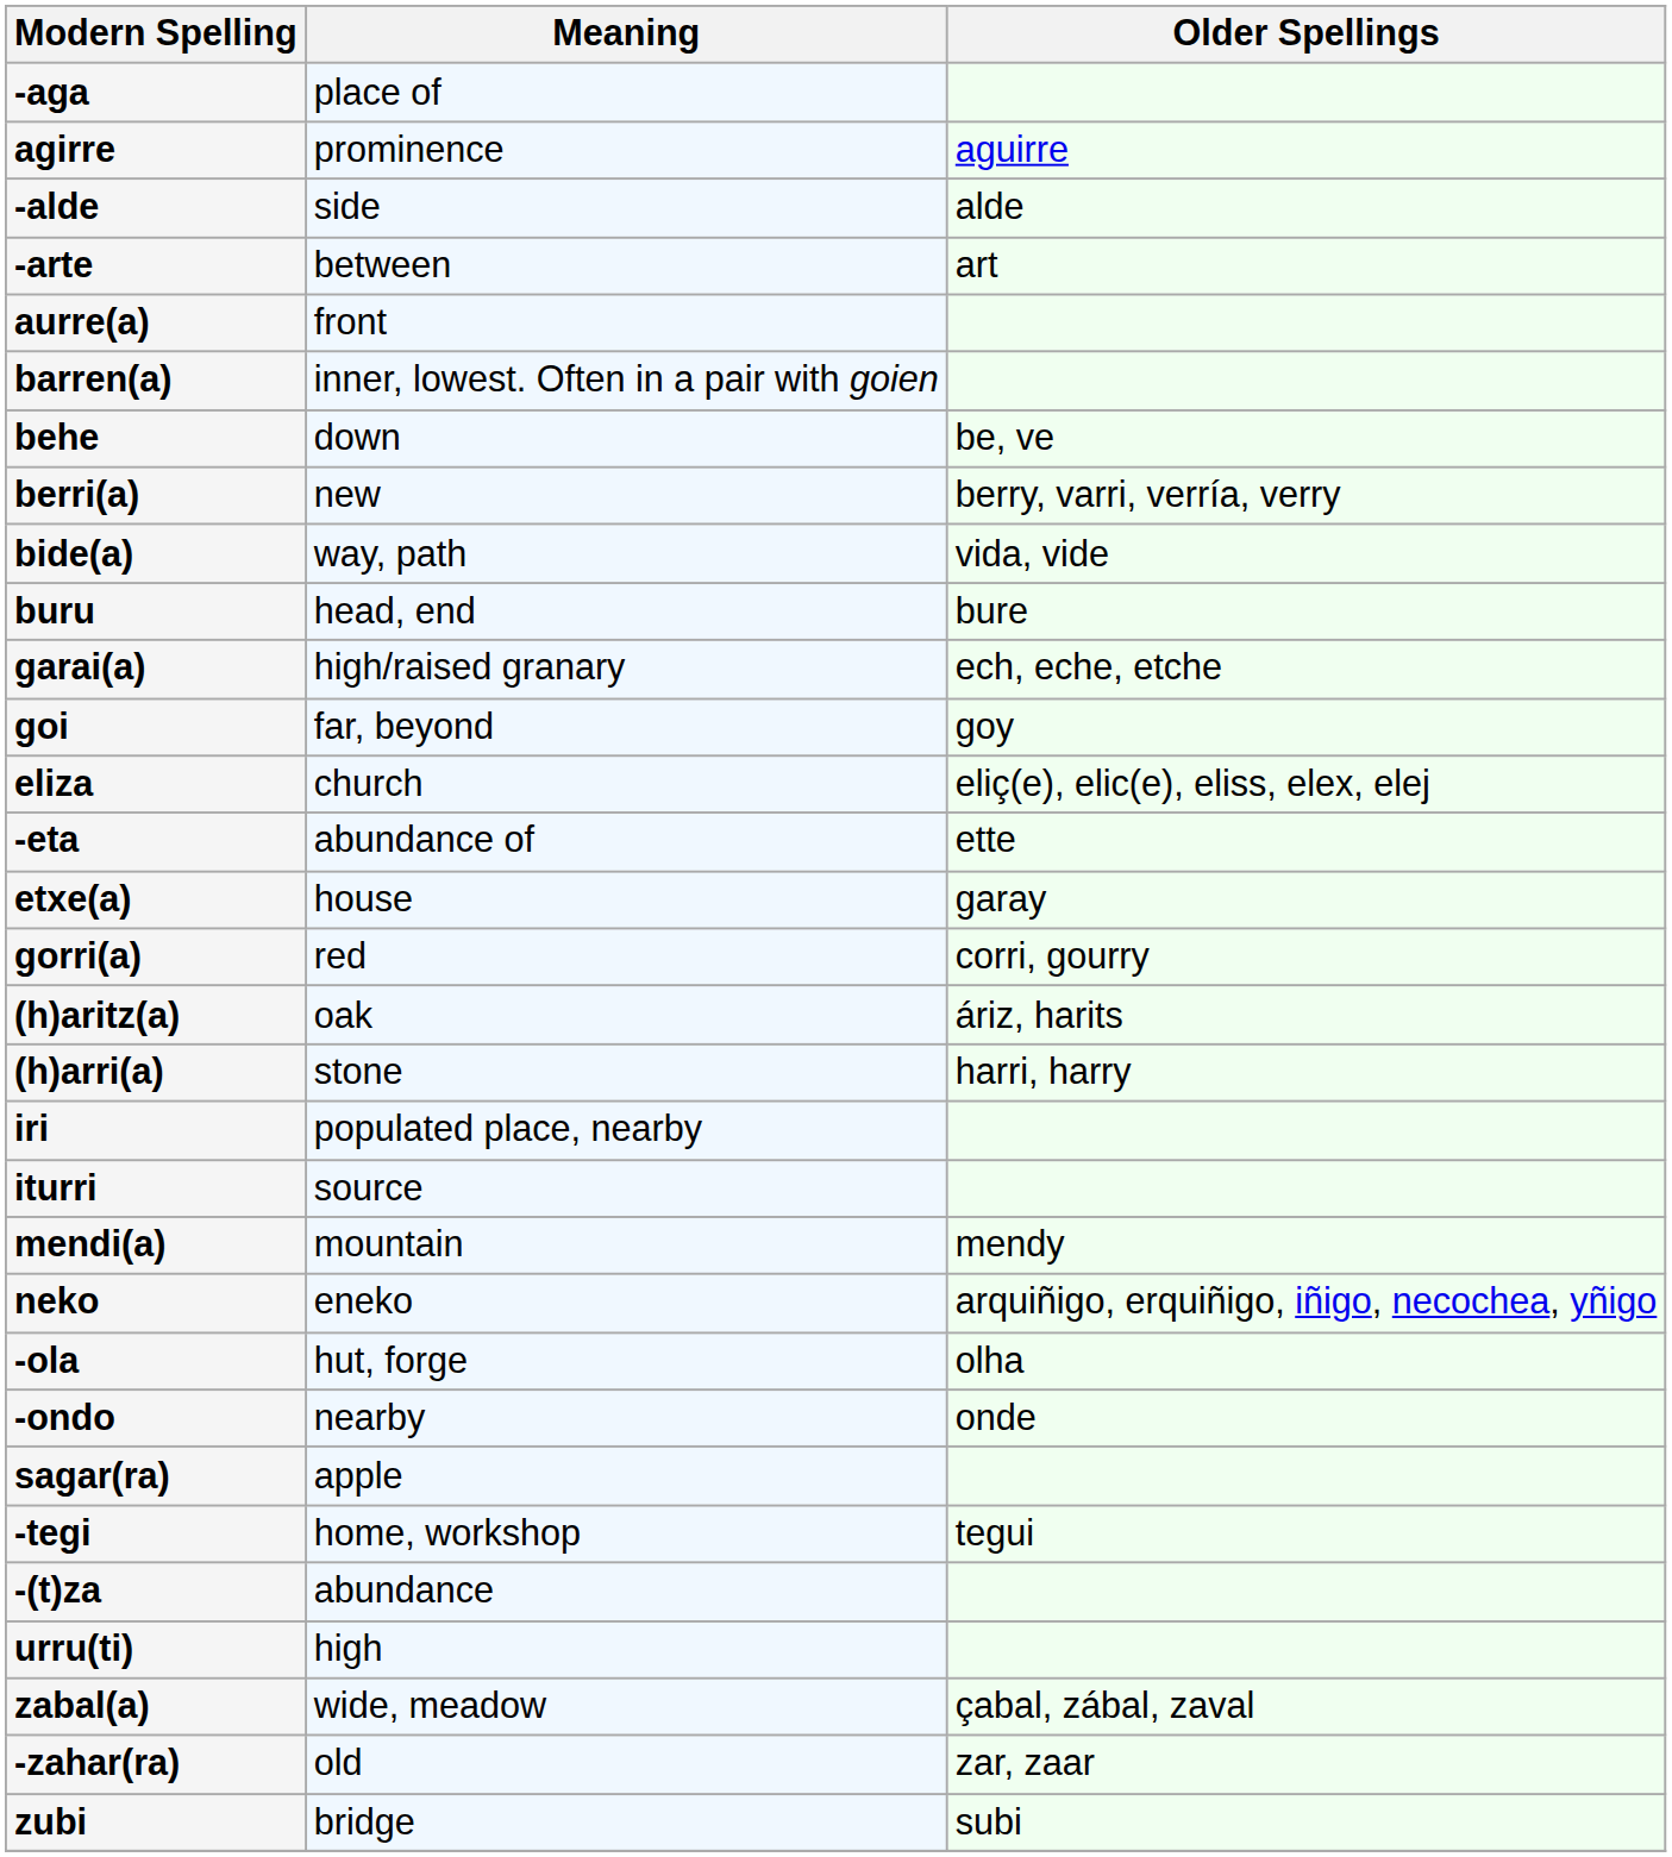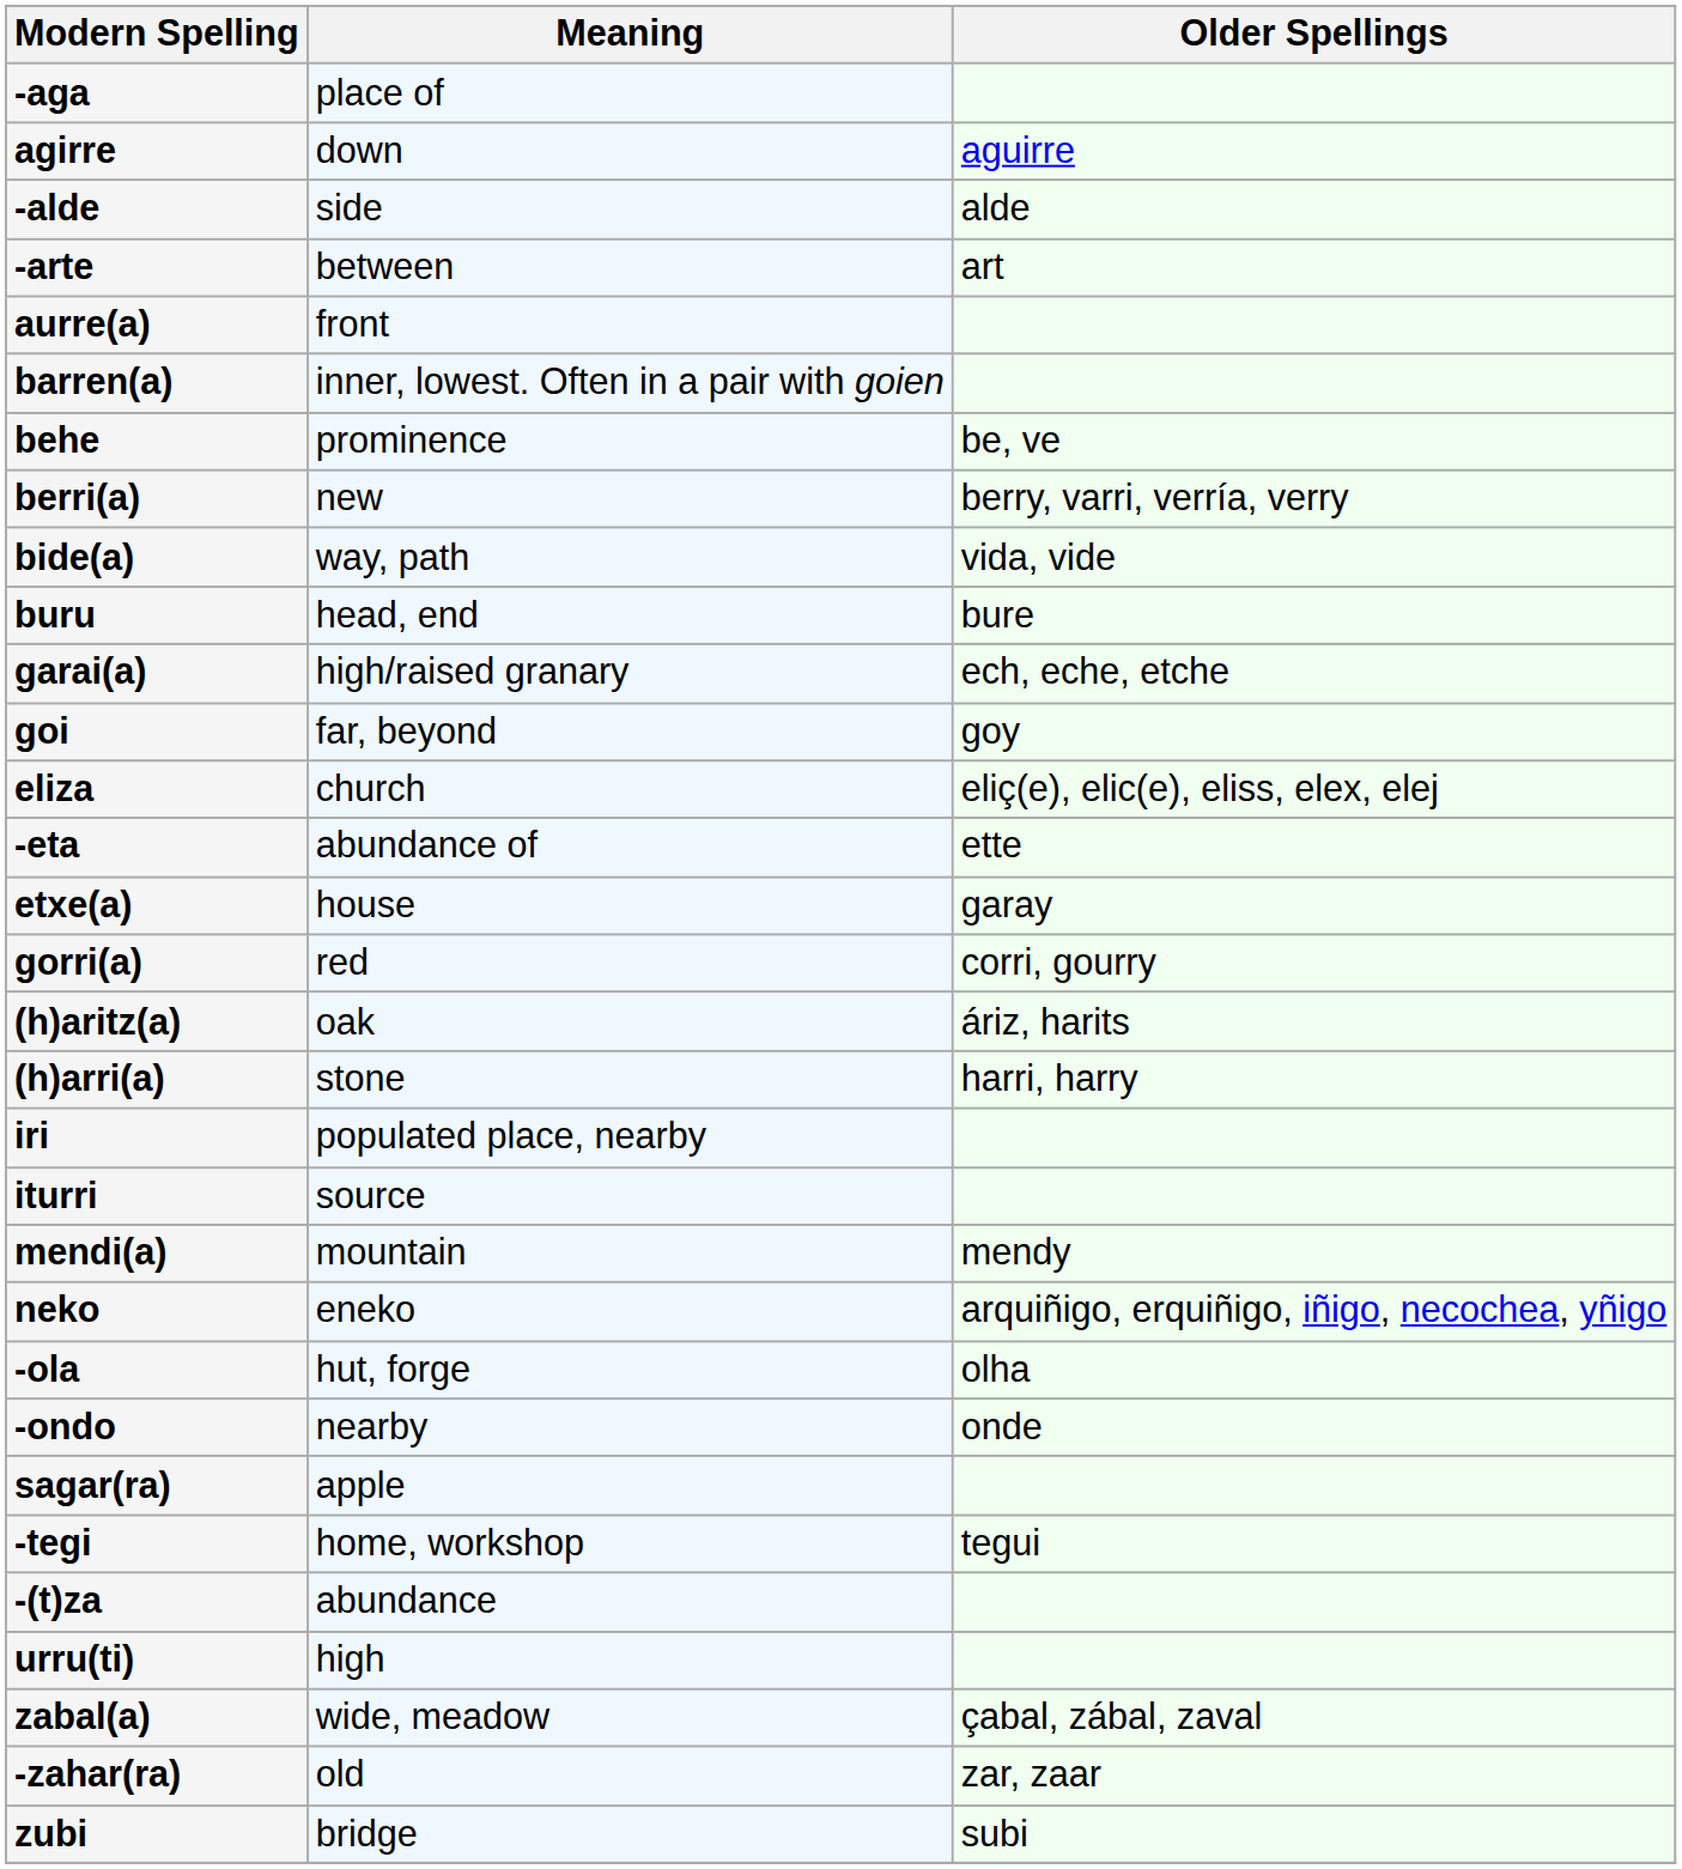agirre | Meaning: prominence -> down
behe | Meaning: down -> prominence
